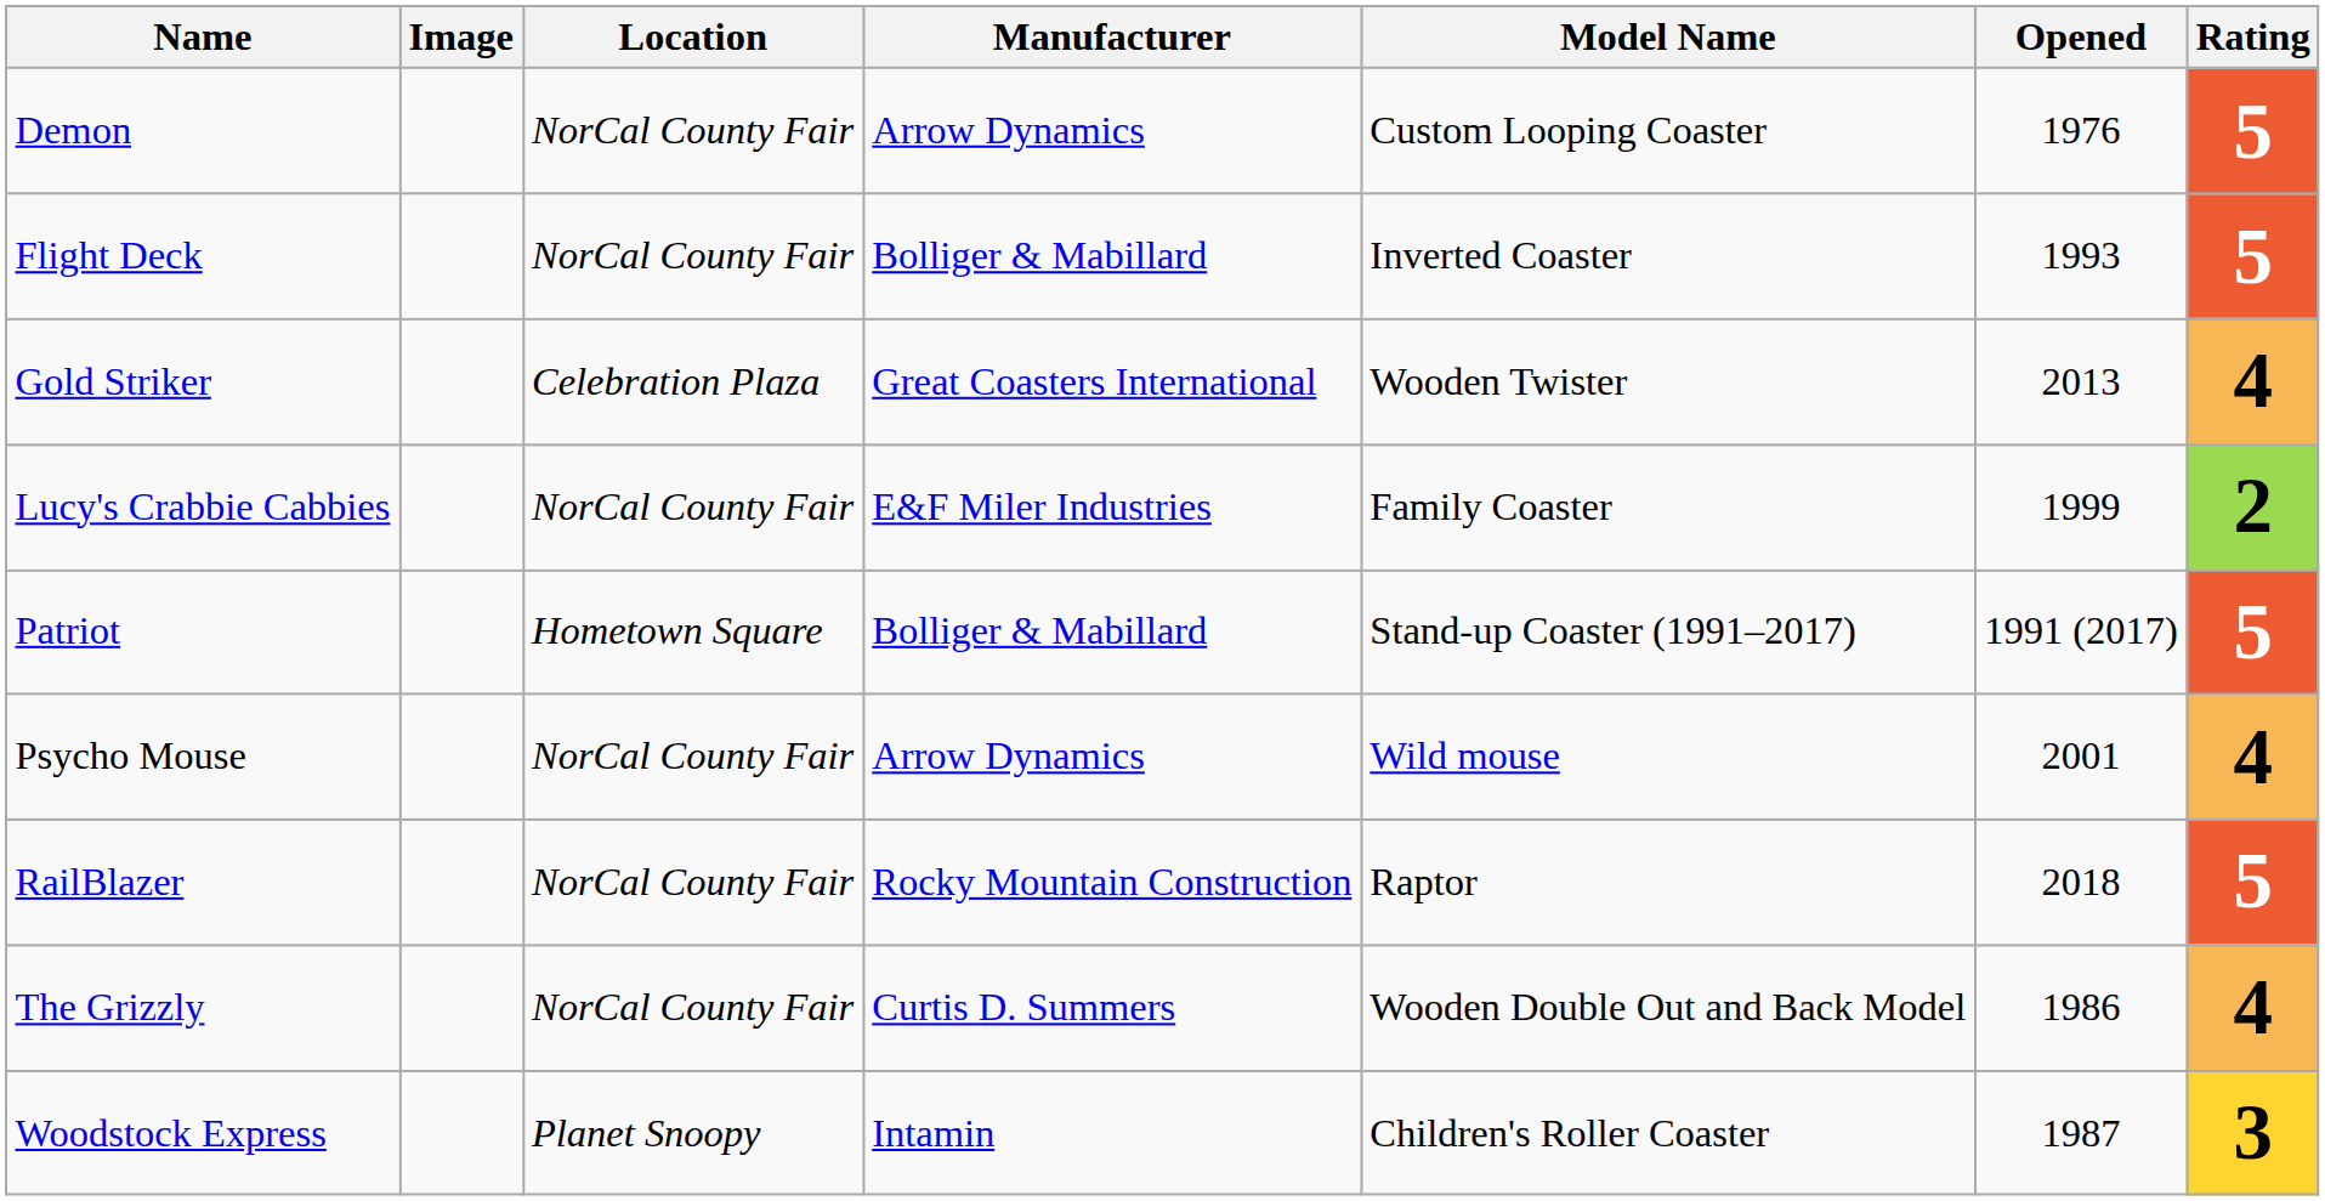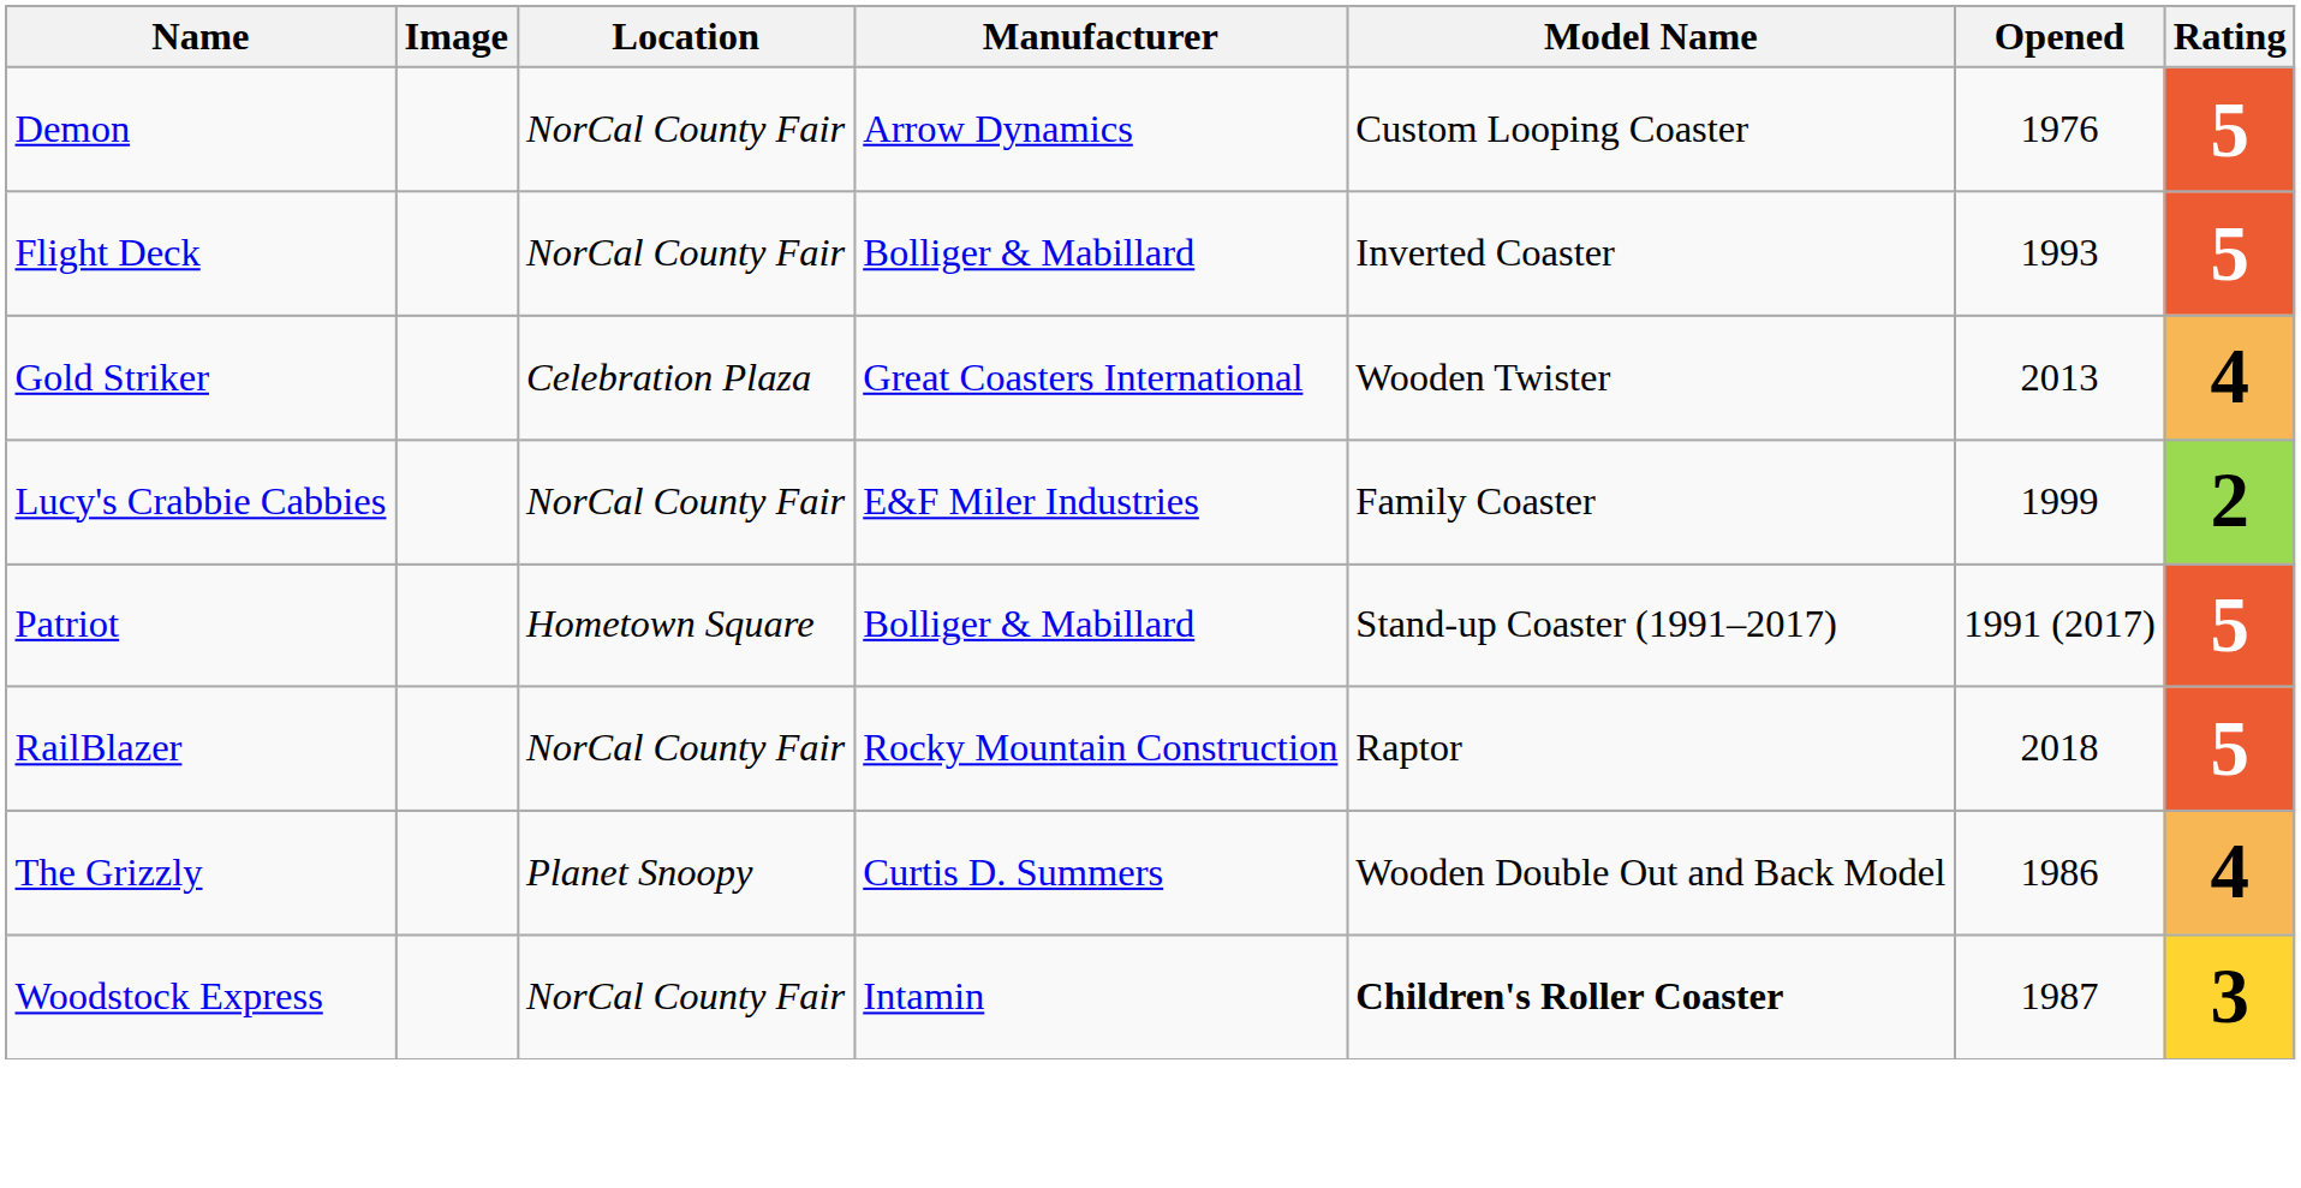- row: Psycho Mouse | NorCal County Fair | Arrow Dynamics | Wild mouse | 2001 | 4
The Grizzly | Location: NorCal County Fair -> Planet Snoopy
Woodstock Express | Location: Planet Snoopy -> NorCal County Fair
Woodstock Express | Model Name: normal -> bold
